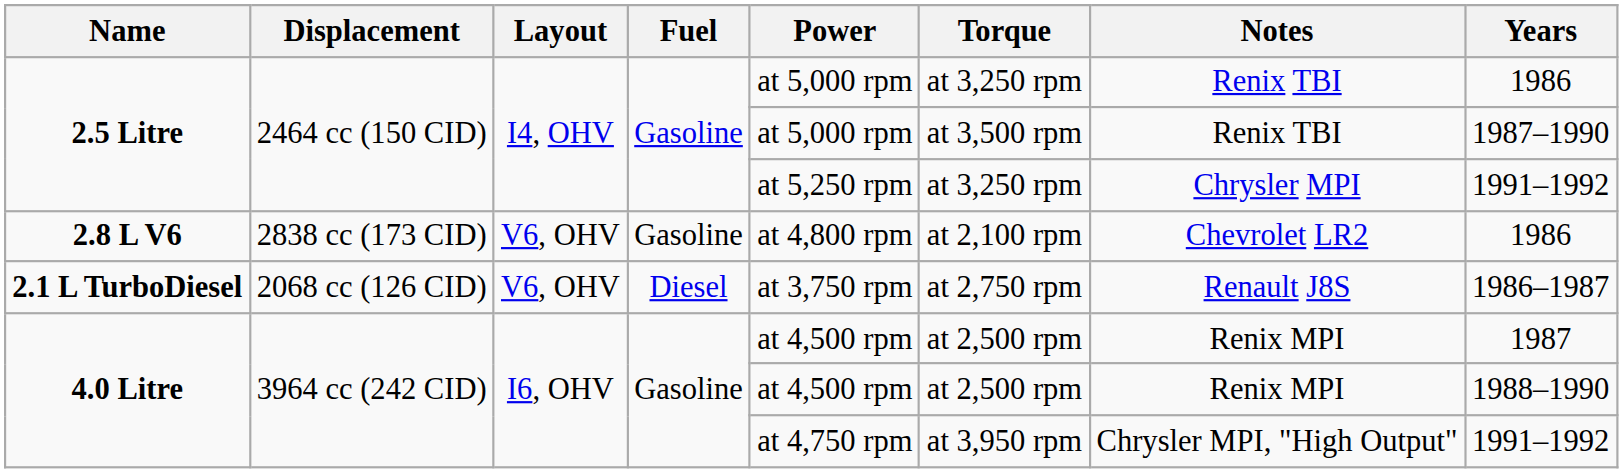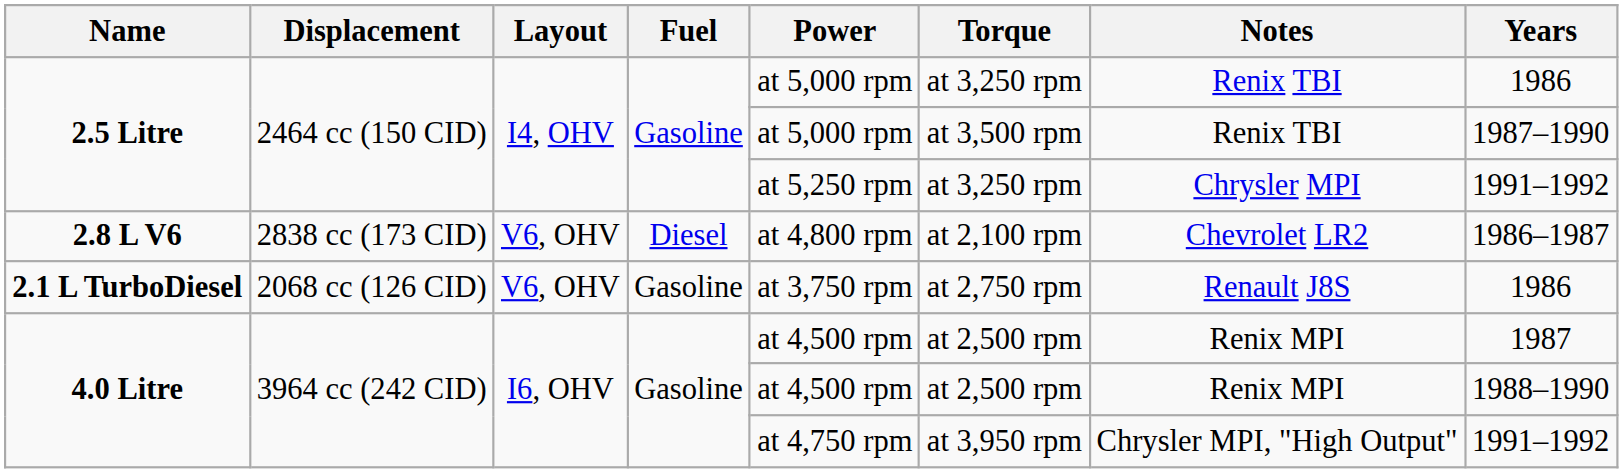2.8 L V6 | Fuel: Gasoline -> Diesel
2.8 L V6 | Years: 1986 -> 1986–1987
2.1 L TurboDiesel | Fuel: Diesel -> Gasoline
2.1 L TurboDiesel | Years: 1986–1987 -> 1986
